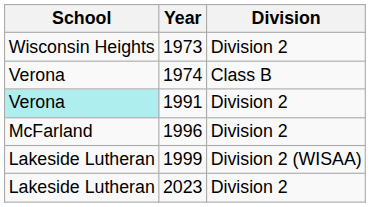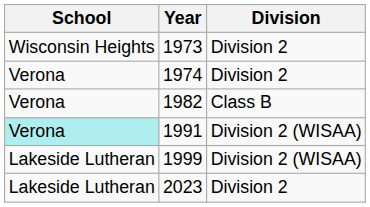1974 | Division: Class B -> Division 2
+ row: Verona | 1982 | Class B
1991 | Division: Division 2 -> Division 2 (WISAA)
- row: McFarland | 1996 | Division 2
